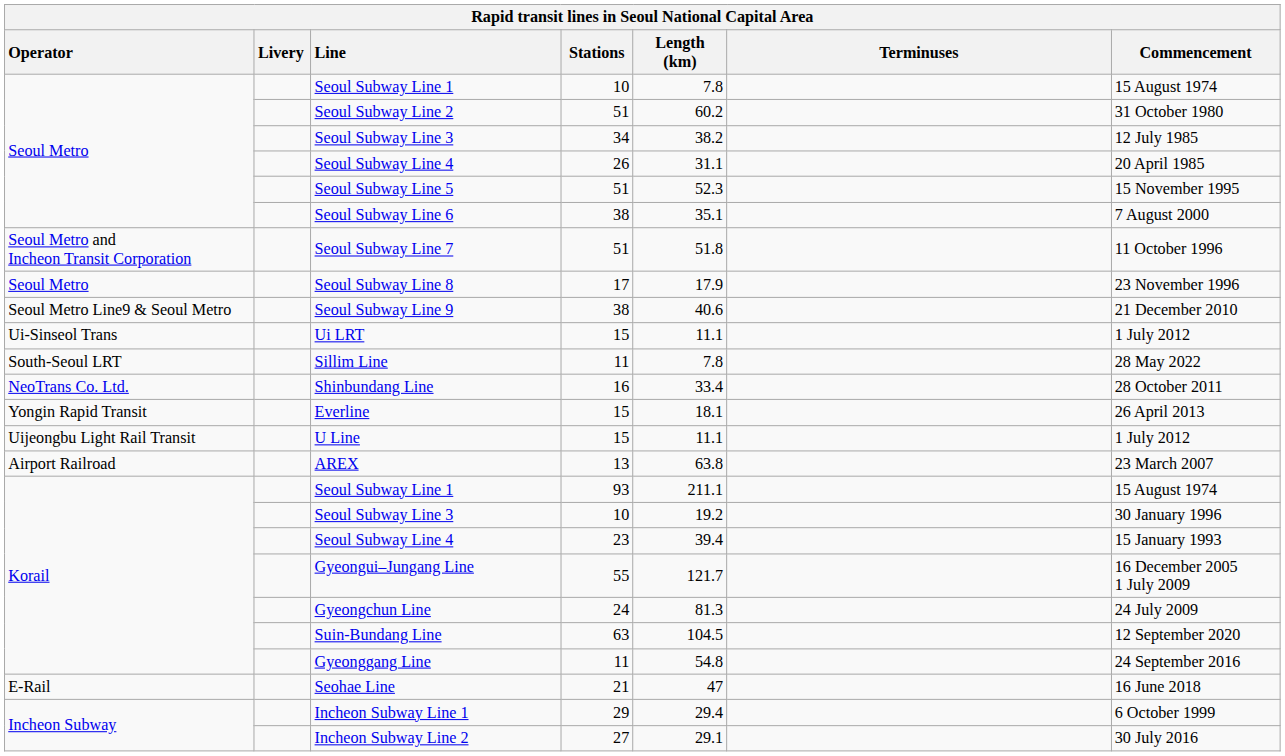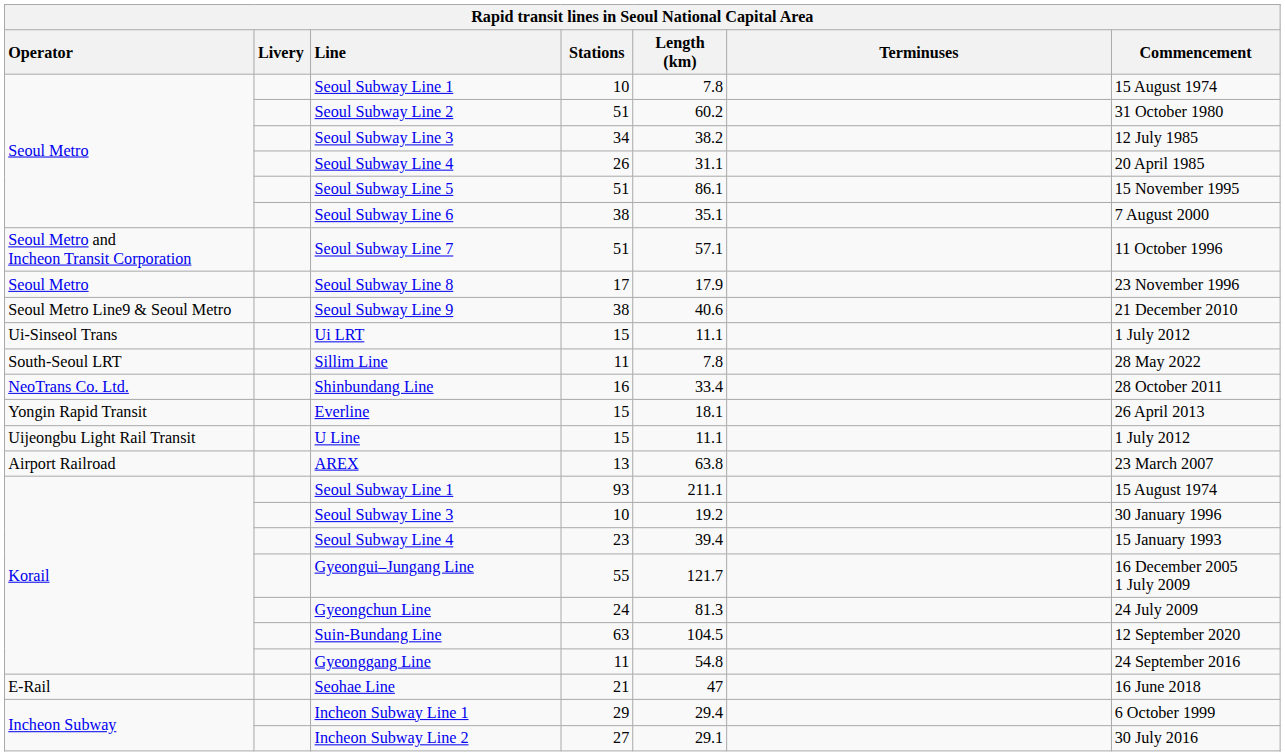Seoul Subway Line 5 | Length (km): 52.3 -> 86.1
Seoul Subway Line 7 | Length (km): 51.8 -> 57.1
